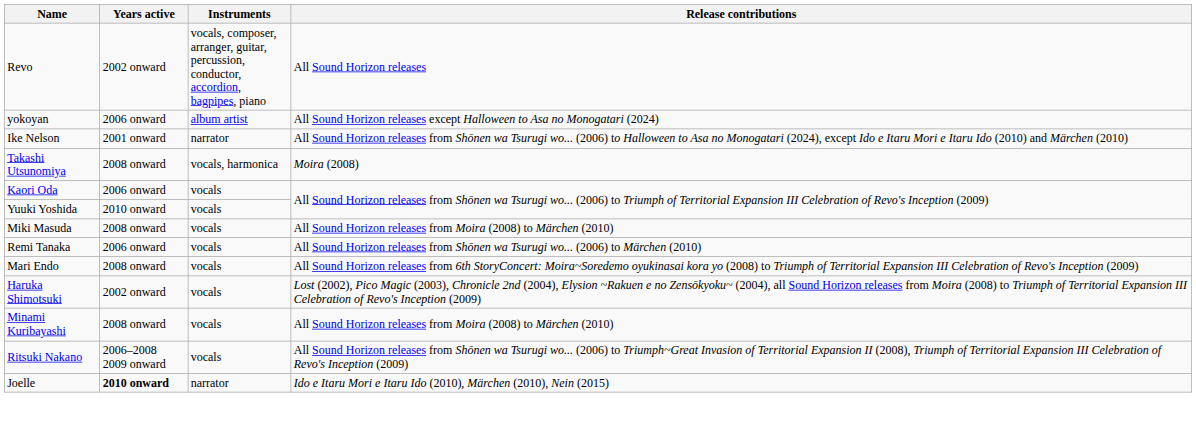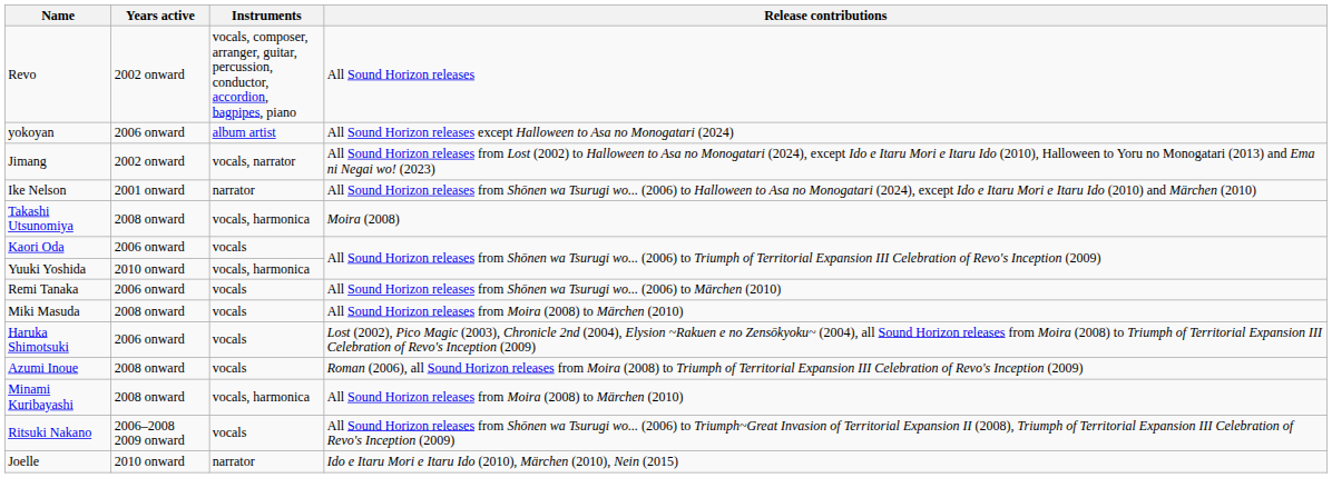+ row: Jimang | 2002 onward | vocals, narrator | All Sound Horizon releases from Lost (2002) to Halloween to Asa no Monogatari (2024), except Ido e Itaru Mori e Itaru Ido (2010), Halloween to Yoru no Monogatari (2013) and Ema ni Negai wo! (2023)
Yuuki Yoshida | Instruments: vocals -> vocals, harmonica
rows swapped: Remi Tanaka <-> Miki Masuda
- row: Mari Endo | 2008 onward | vocals | All Sound Horizon releases from 6th StoryConcert: Moira~Soredemo oyukinasai kora yo (2008) to Triumph of Territorial Expansion III Celebration of Revo's Inception (2009)
Haruka Shimotsuki | Years active: 2002 onward -> 2006 onward
+ row: Azumi Inoue | 2008 onward | vocals | Roman (2006), all Sound Horizon releases from Moira (2008) to Triumph of Territorial Expansion III Celebration of Revo's Inception (2009)
Minami Kuribayashi | Instruments: vocals -> vocals, harmonica
Joelle | Years active: bold -> normal
